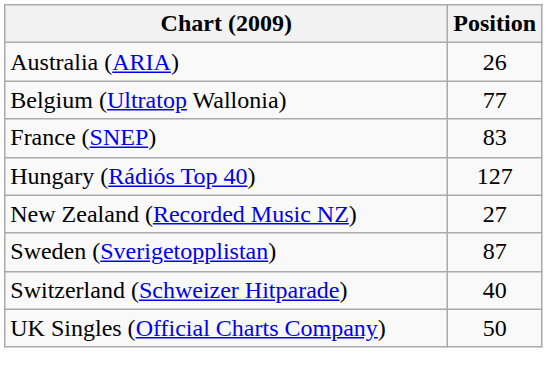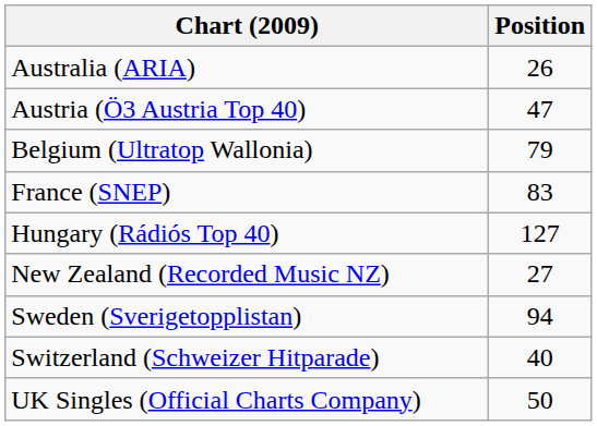+ row: Austria (Ö3 Austria Top 40) | 47
Belgium (Ultratop Wallonia) | Position: 77 -> 79
Sweden (Sverigetopplistan) | Position: 87 -> 94
